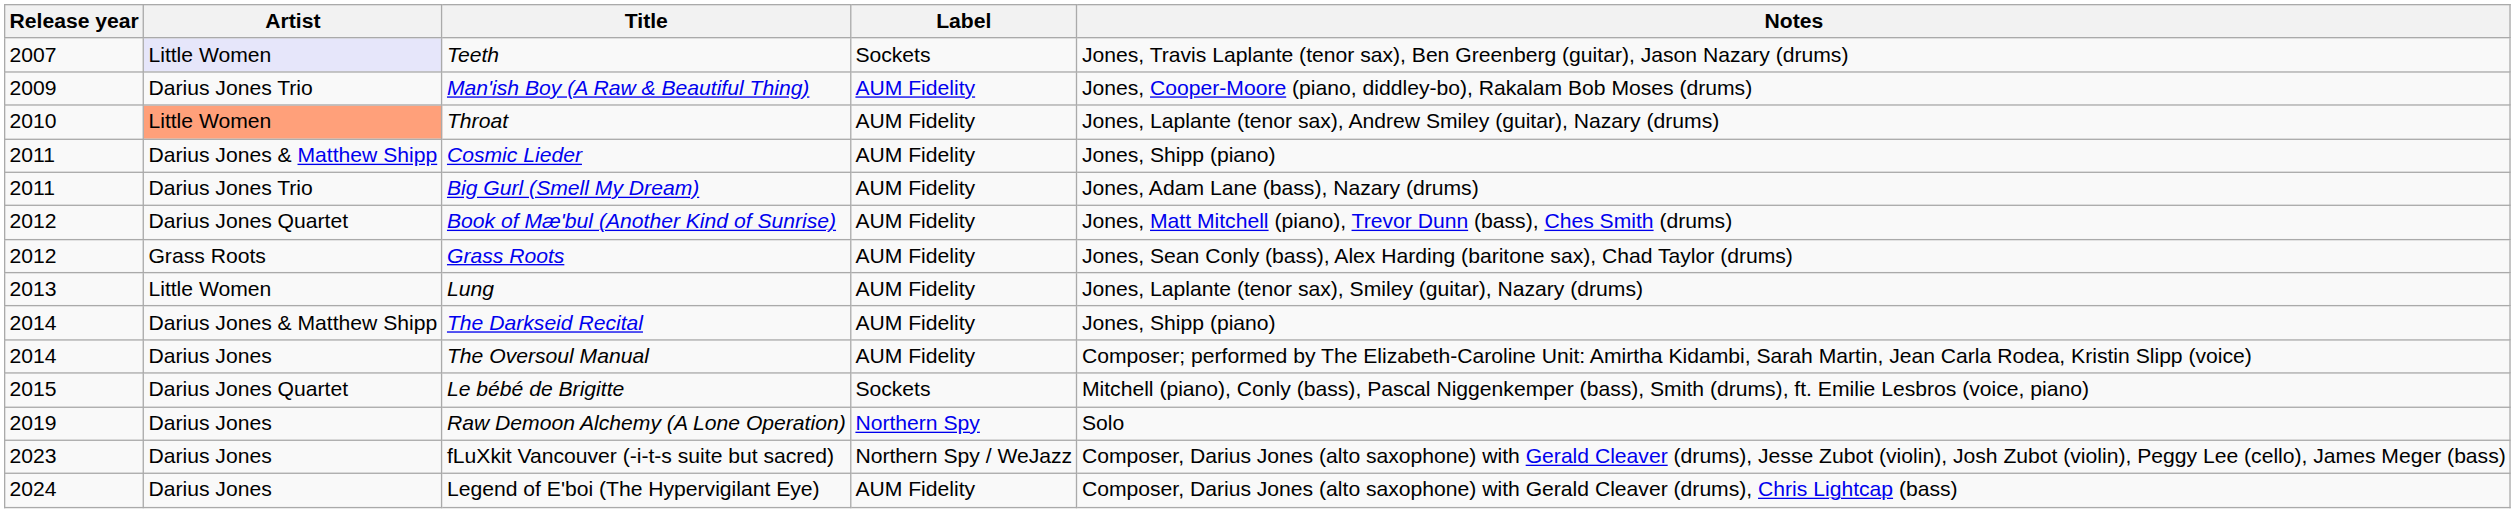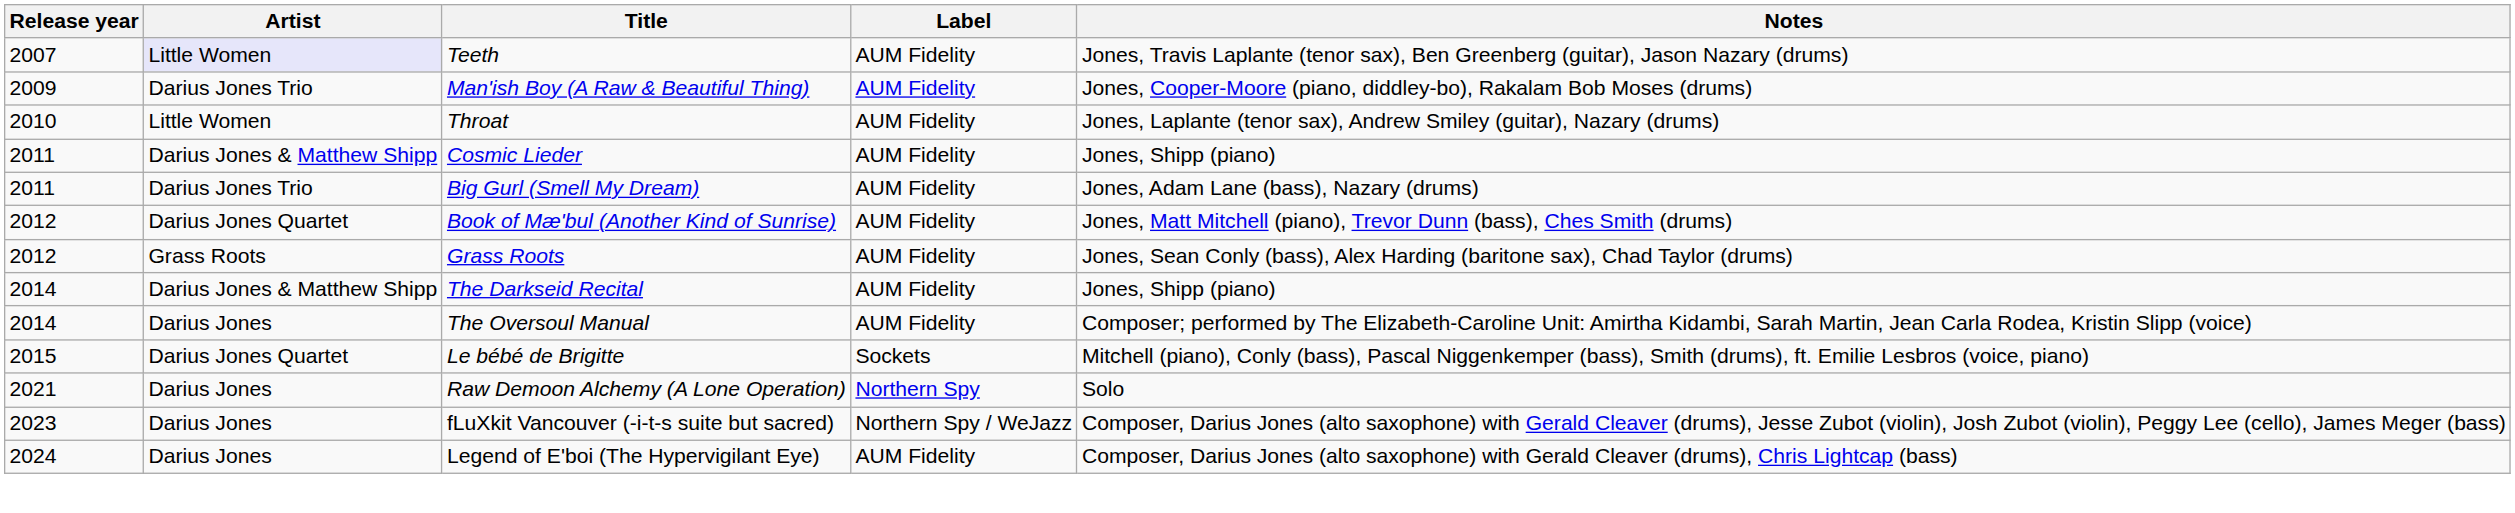Teeth | Label: Sockets -> AUM Fidelity
Throat | Artist: lightsalmon background -> no background
- row: 2013 | Little Women | Lung | AUM Fidelity | Jones, Laplante (tenor sax), Smiley (guitar), Nazary (drums)
Raw Demoon Alchemy (A Lone Operation) | Release year: 2019 -> 2021
